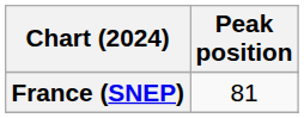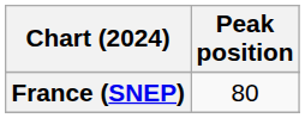France (SNEP) | Peak position: 81 -> 80
